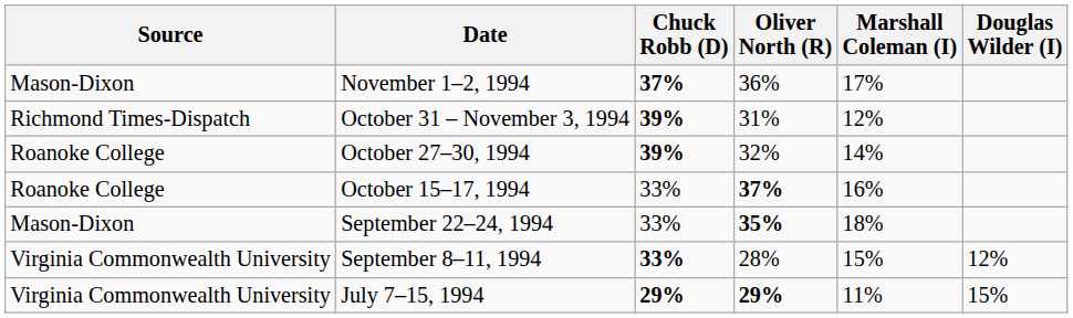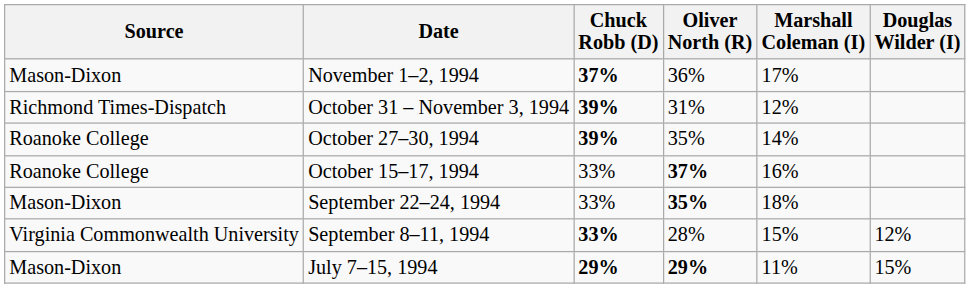October 27–30, 1994 | Oliver North (R): 32% -> 35%
July 7–15, 1994 | Source: Virginia Commonwealth University -> Mason-Dixon
